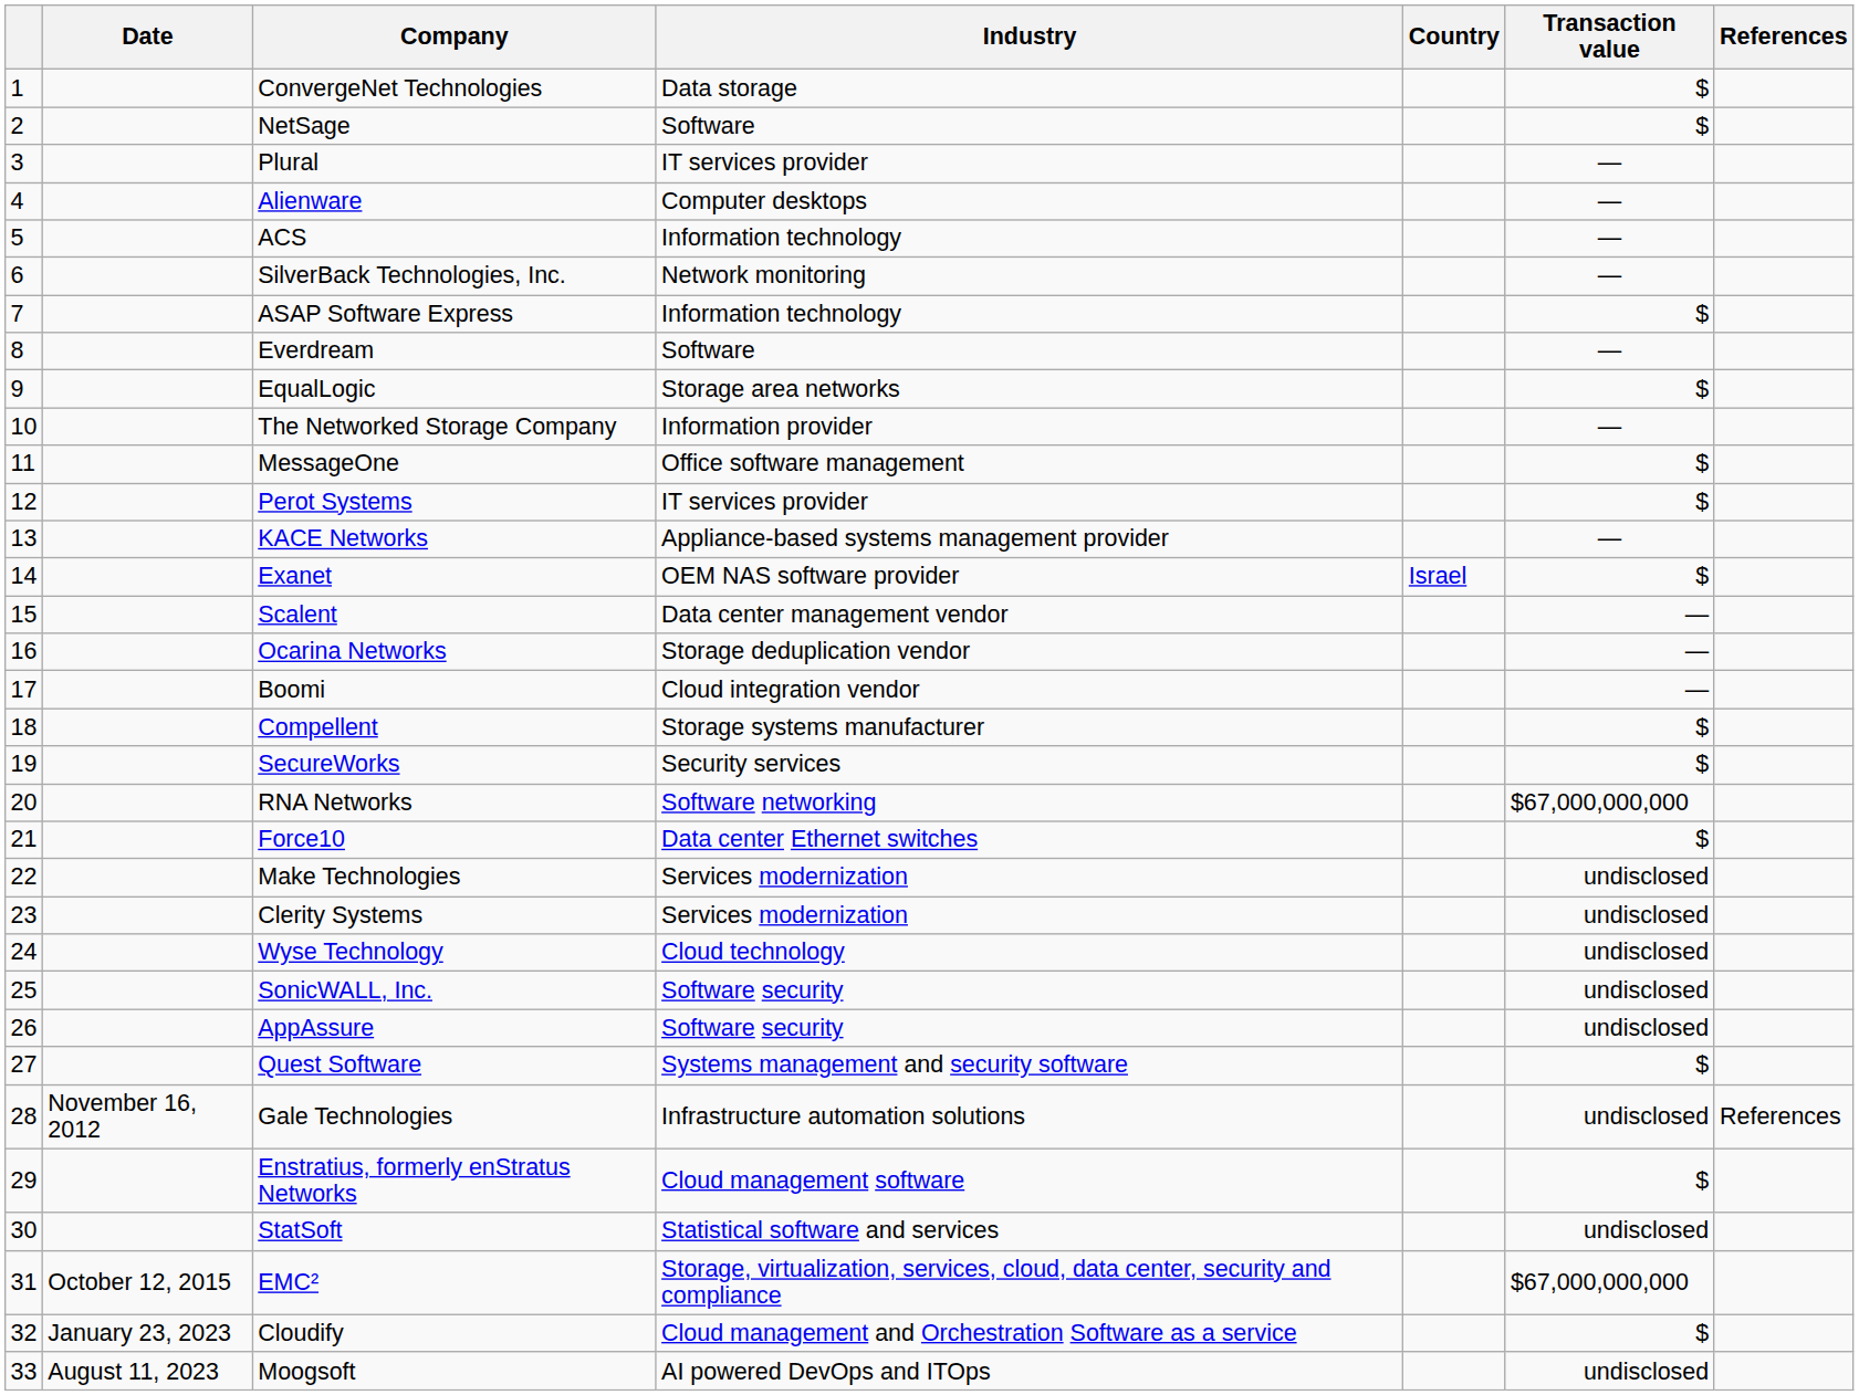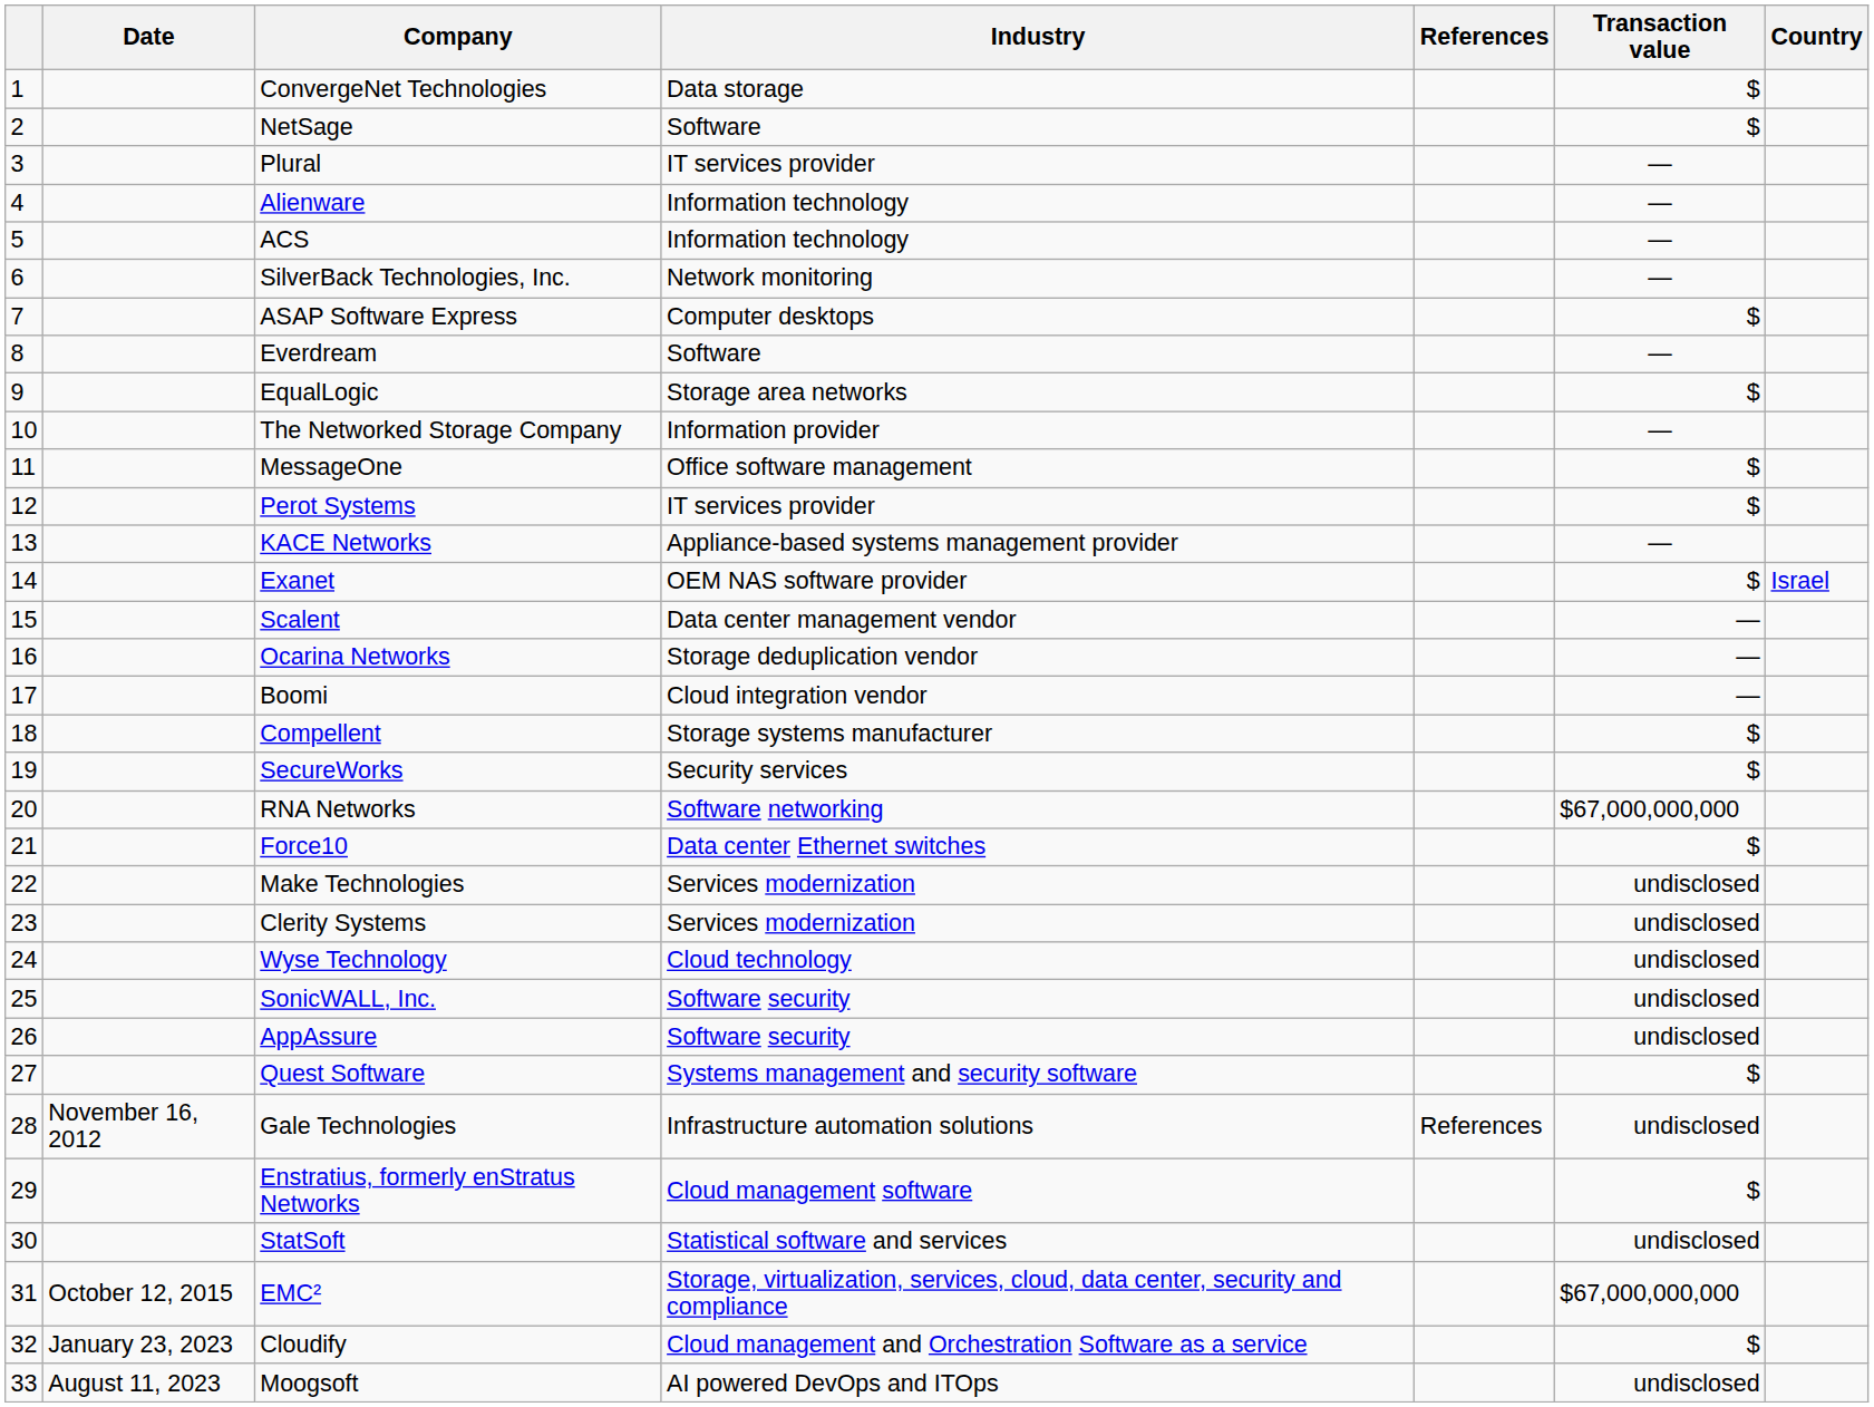columns swapped: Country <-> References
Alienware | Industry: Computer desktops -> Information technology
ASAP Software Express | Industry: Information technology -> Computer desktops
